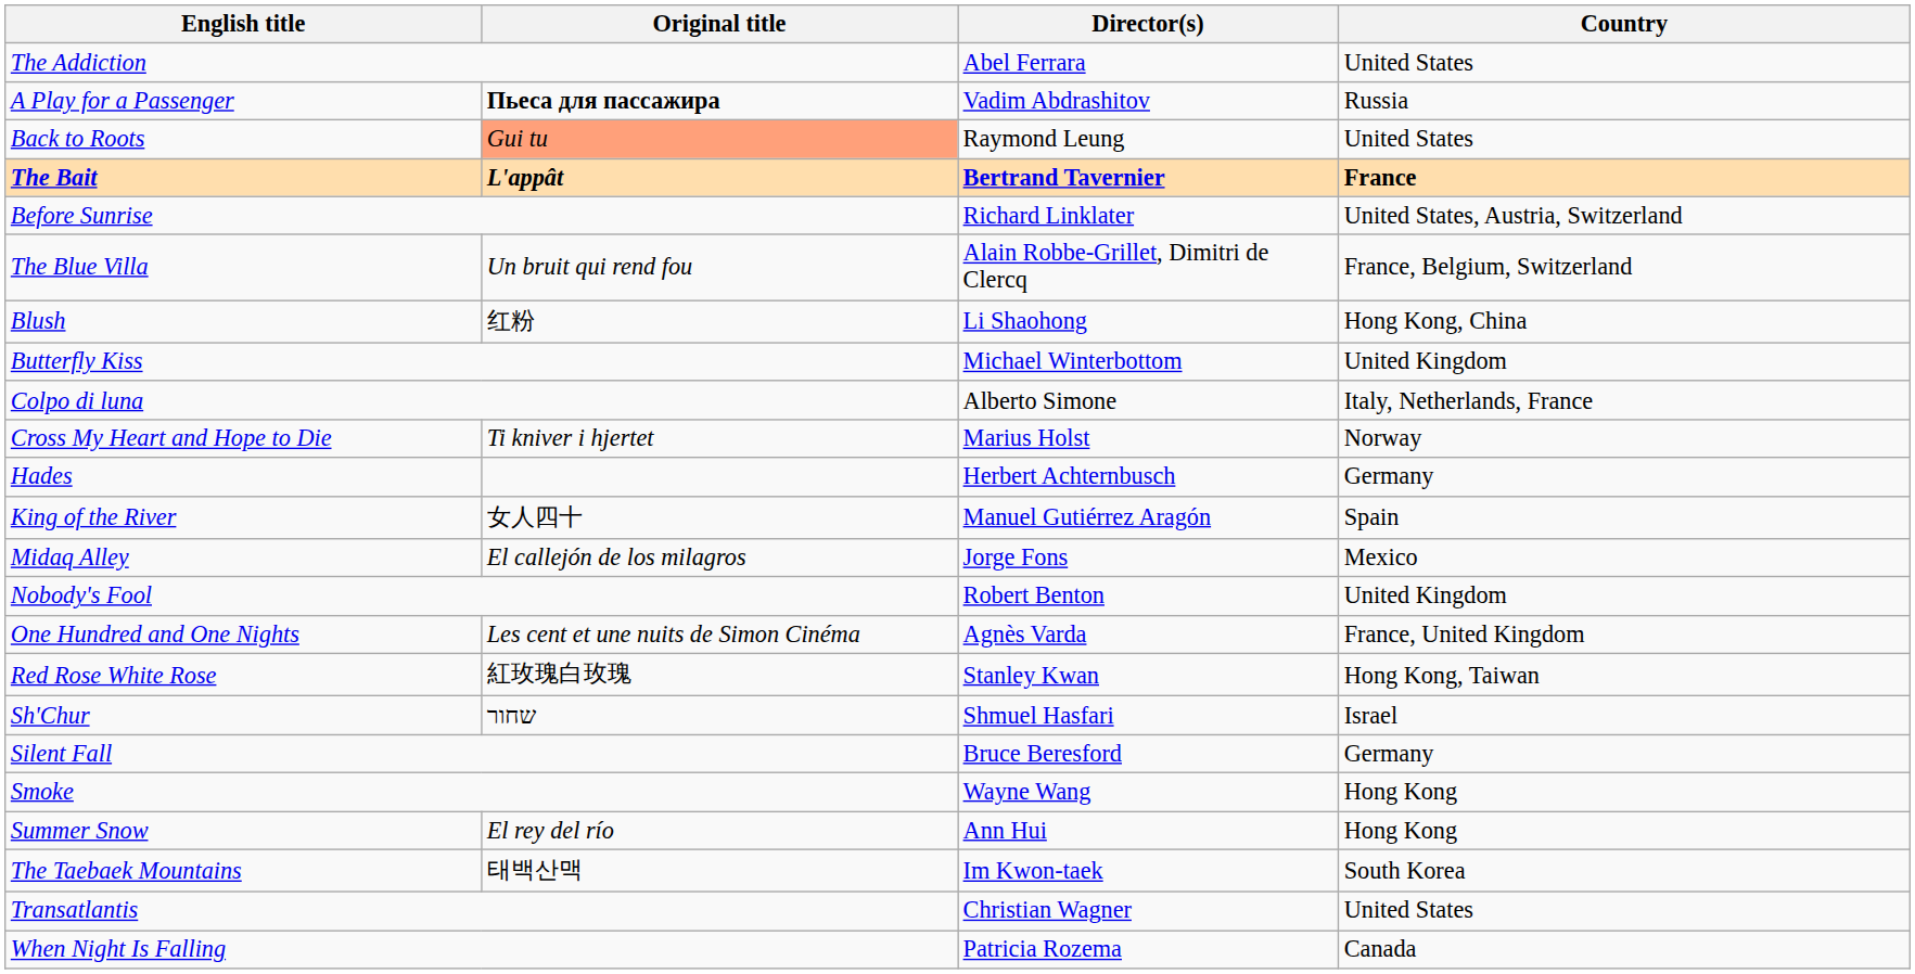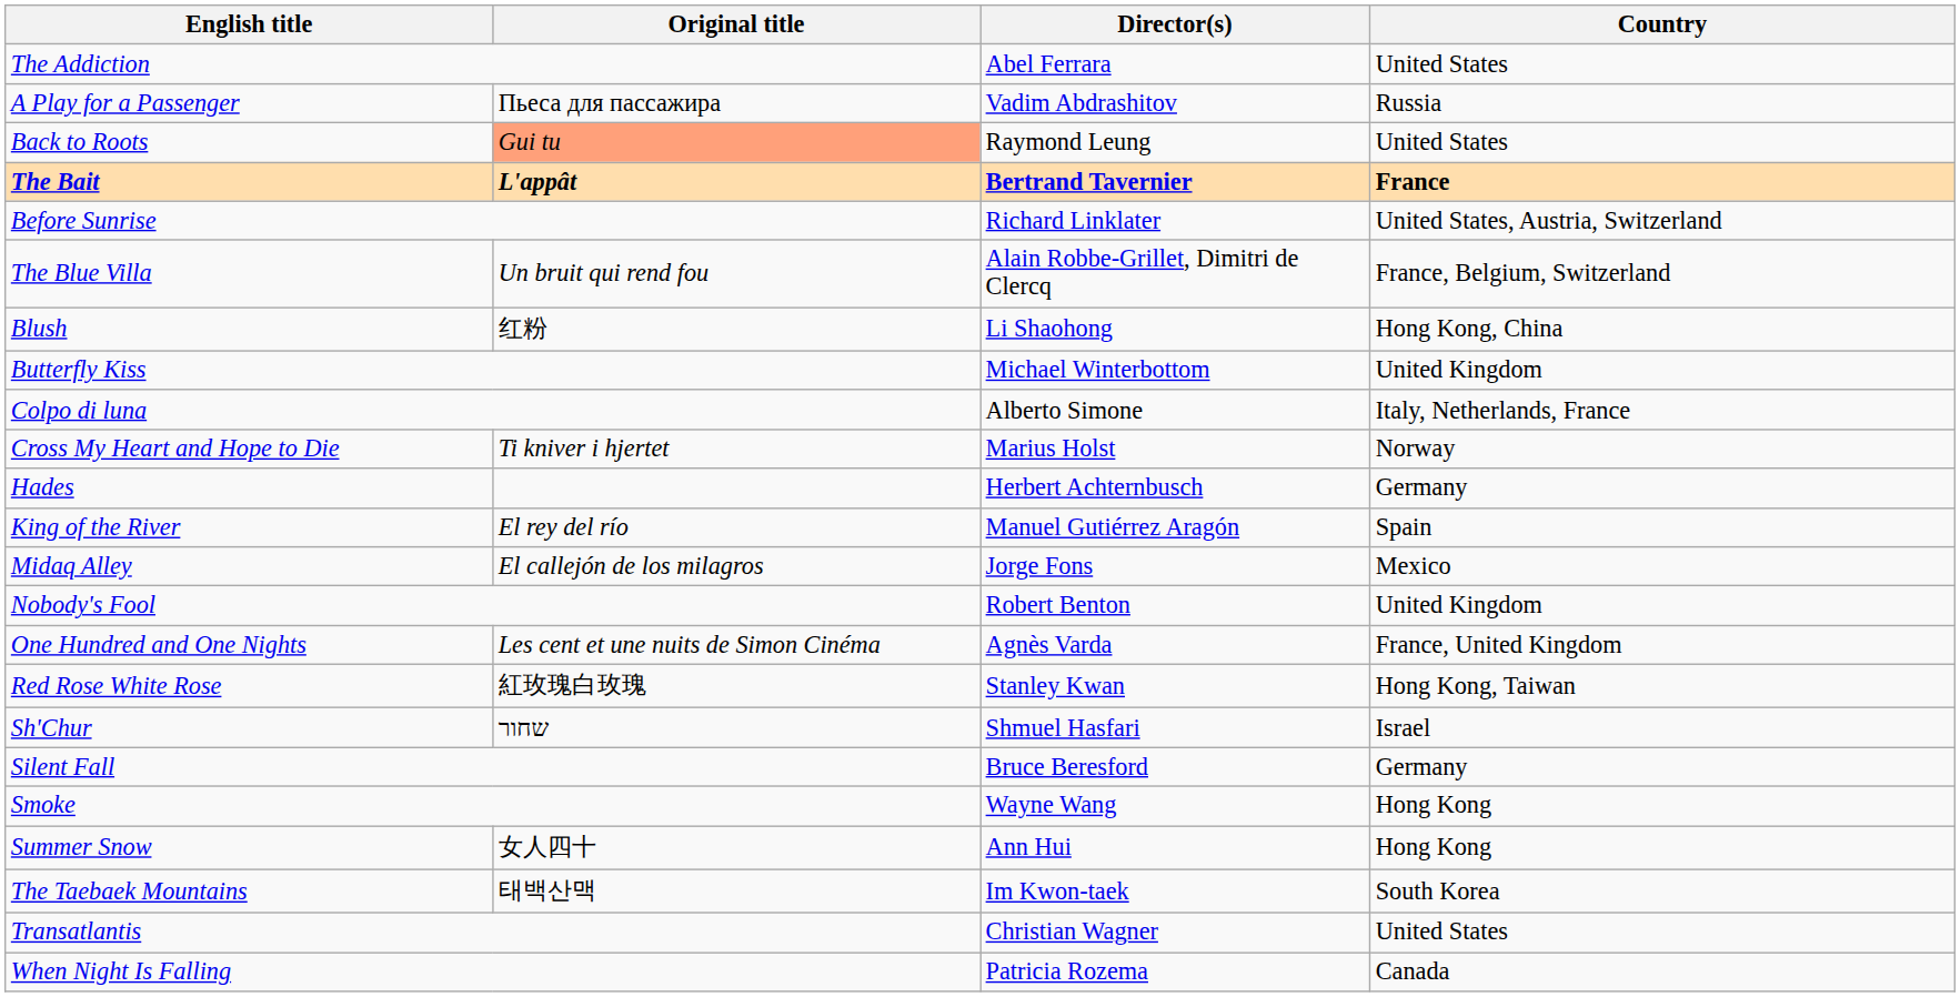A Play for a Passenger | Original title: bold -> normal
King of the River | Original title: 女人四十 -> El rey del río
Summer Snow | Original title: El rey del río -> 女人四十
